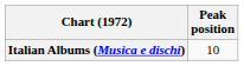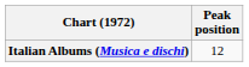Italian Albums (Musica e dischi) | Peak position: 10 -> 12
